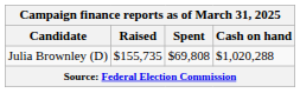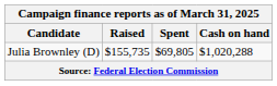Julia Brownley (D) | Spent: $69,808 -> $69,805
